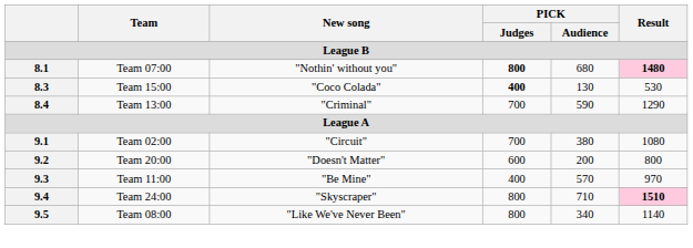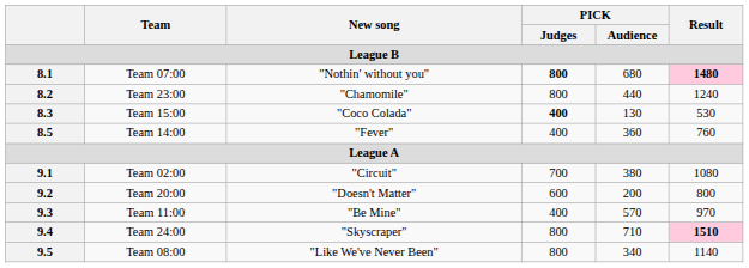+ row: 8.2 | Team 23:00 | "Chamomile" | 800 | 440 | 1240
- row: 8.4 | Team 13:00 | "Criminal" | 700 | 590 | 1290
+ row: 8.5 | Team 14:00 | "Fever" | 400 | 360 | 760
